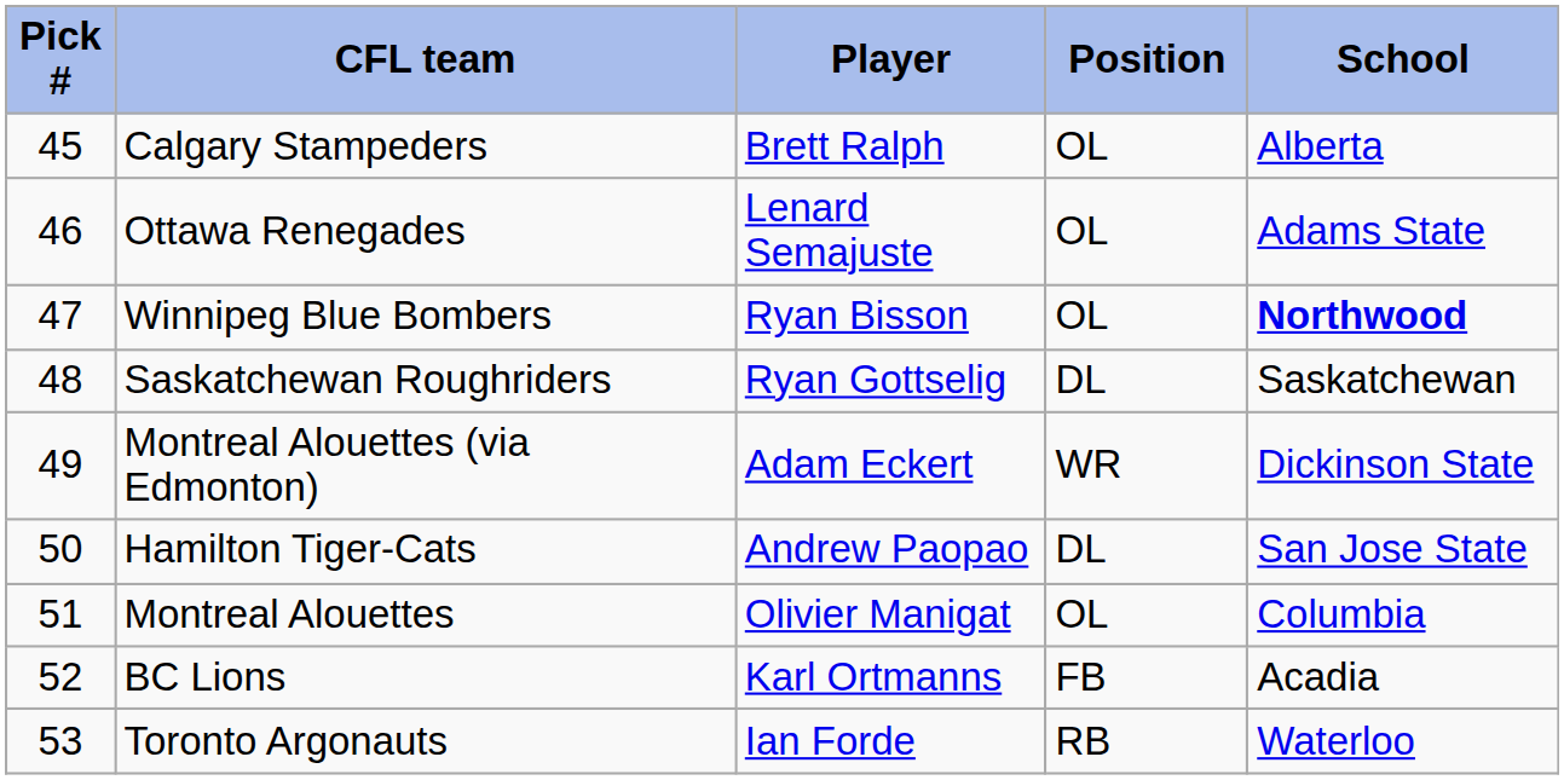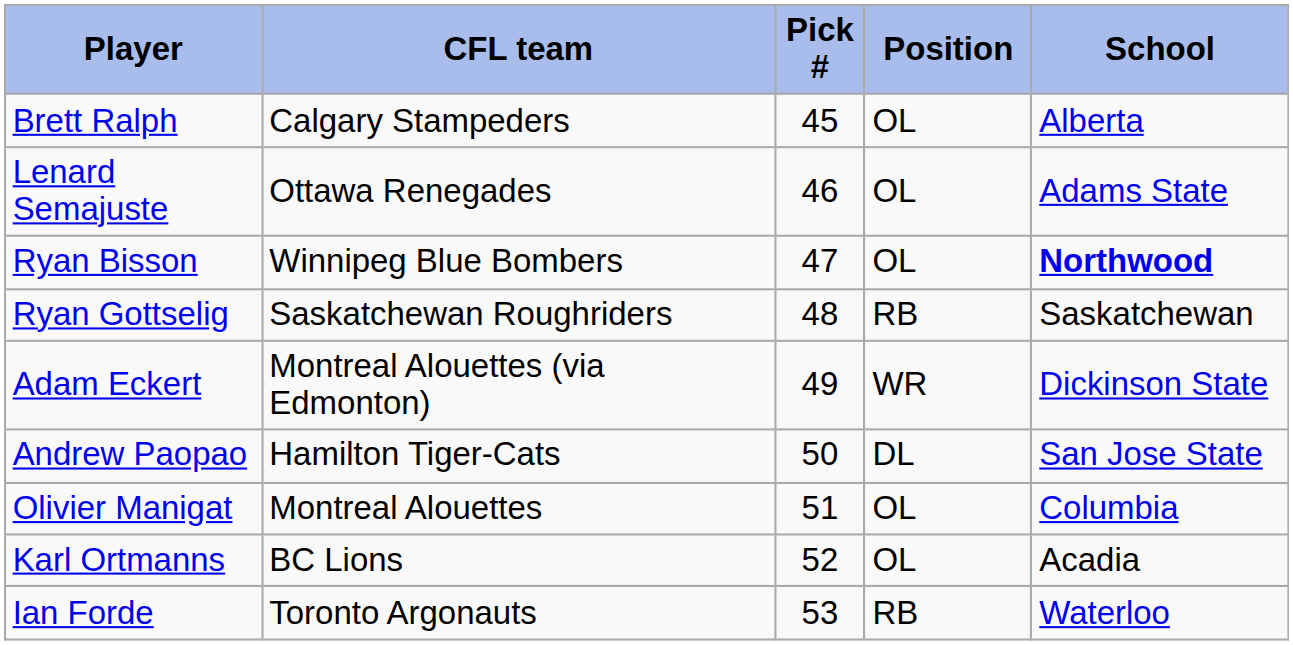columns swapped: Pick # <-> Player
Saskatchewan Roughriders | Position: DL -> RB
BC Lions | Position: FB -> OL
